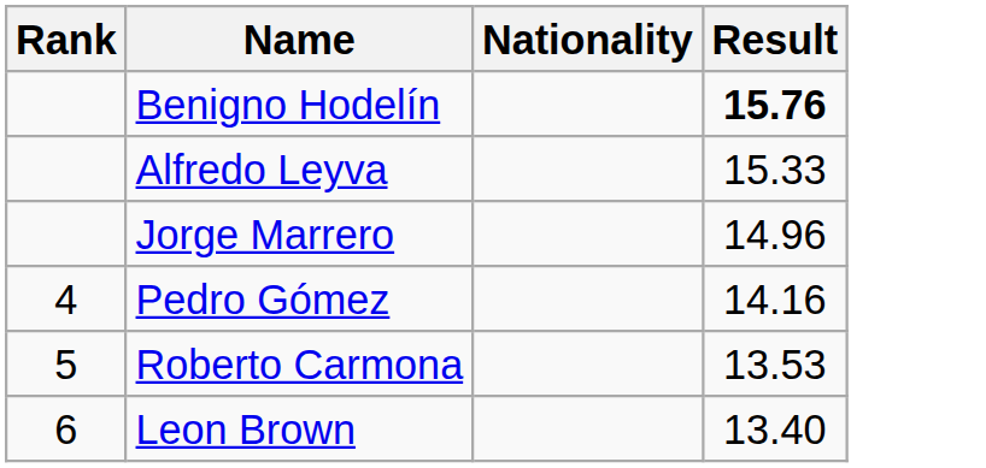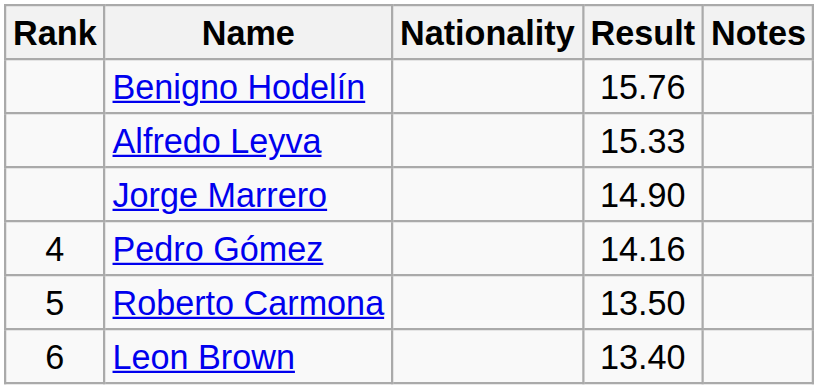+ column: Notes
Benigno Hodelín | Result: bold -> normal
Jorge Marrero | Result: 14.96 -> 14.90
Roberto Carmona | Result: 13.53 -> 13.50
